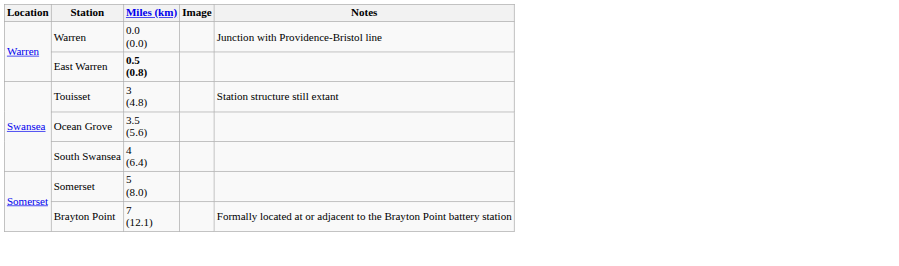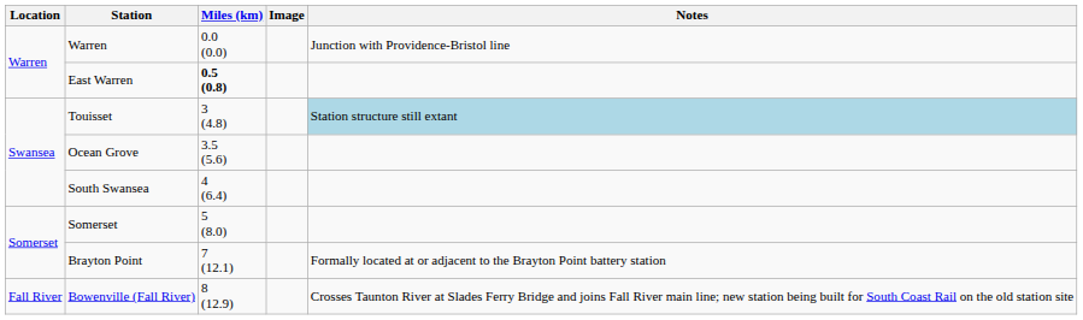Touisset | Notes: no background -> lightblue background
+ row: Fall River | Bowenville (Fall River) | 8 (12.9) | Crosses Taunton River at Slades Ferry Bridge and joins Fall River main line; new station being built for South Coast Rail on the old station site
